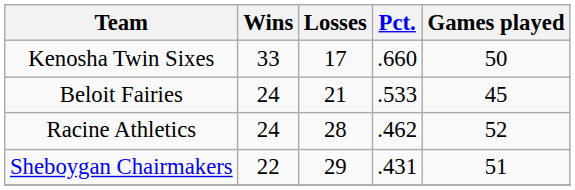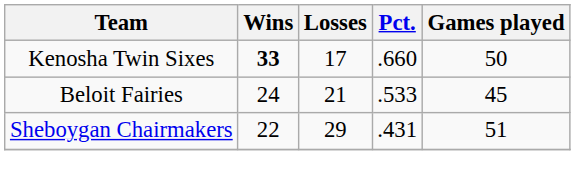Kenosha Twin Sixes | Wins: normal -> bold
- row: Racine Athletics | 24 | 28 | .462 | 52
